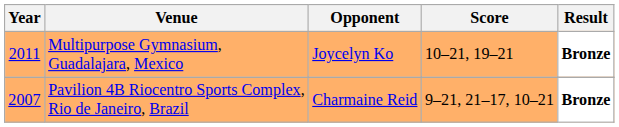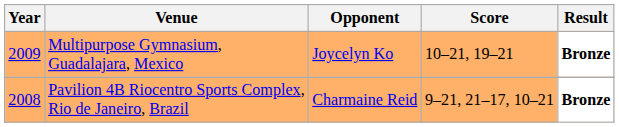Multipurpose Gymnasium, Guadalajara, Mexico | Year: 2011 -> 2009
Pavilion 4B Riocentro Sports Complex, Rio de Janeiro, Brazil | Year: 2007 -> 2008
